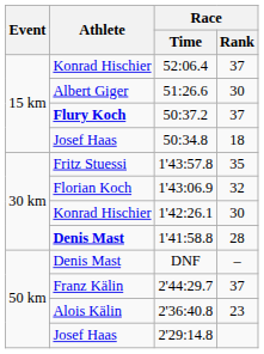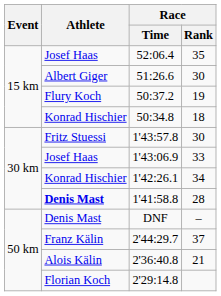52:06.4 | Athlete: Konrad Hischier -> Josef Haas
52:06.4 | Race / Rank: 37 -> 35
50:37.2 | Athlete: bold -> normal
50:37.2 | Race / Rank: 37 -> 19
50:34.8 | Athlete: Josef Haas -> Konrad Hischier
1'43:57.8 | Race / Rank: 35 -> 30
1'43:06.9 | Athlete: Florian Koch -> Josef Haas
1'43:06.9 | Race / Rank: 32 -> 33
1'42:26.1 | Race / Rank: 30 -> 34
2'36:40.8 | Race / Rank: 23 -> 21
2'29:14.8 | Athlete: Josef Haas -> Florian Koch
